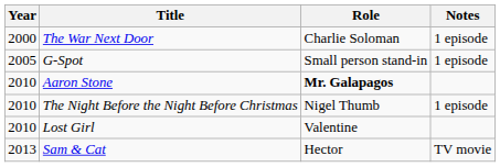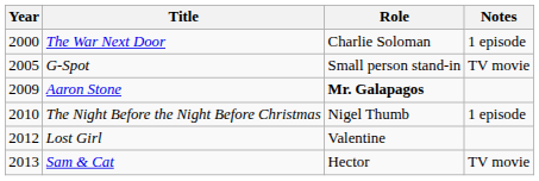G-Spot | Notes: 1 episode -> TV movie
Aaron Stone | Year: 2010 -> 2009
Lost Girl | Year: 2010 -> 2012
